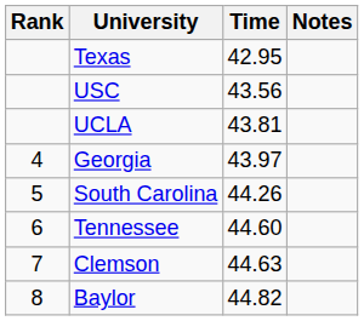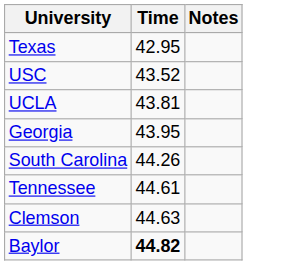- column: Rank | 4 | 5 | 6 | 7 | 8
USC | Time: 43.56 -> 43.52
Georgia | Time: 43.97 -> 43.95
Tennessee | Time: 44.60 -> 44.61
Baylor | Time: normal -> bold
